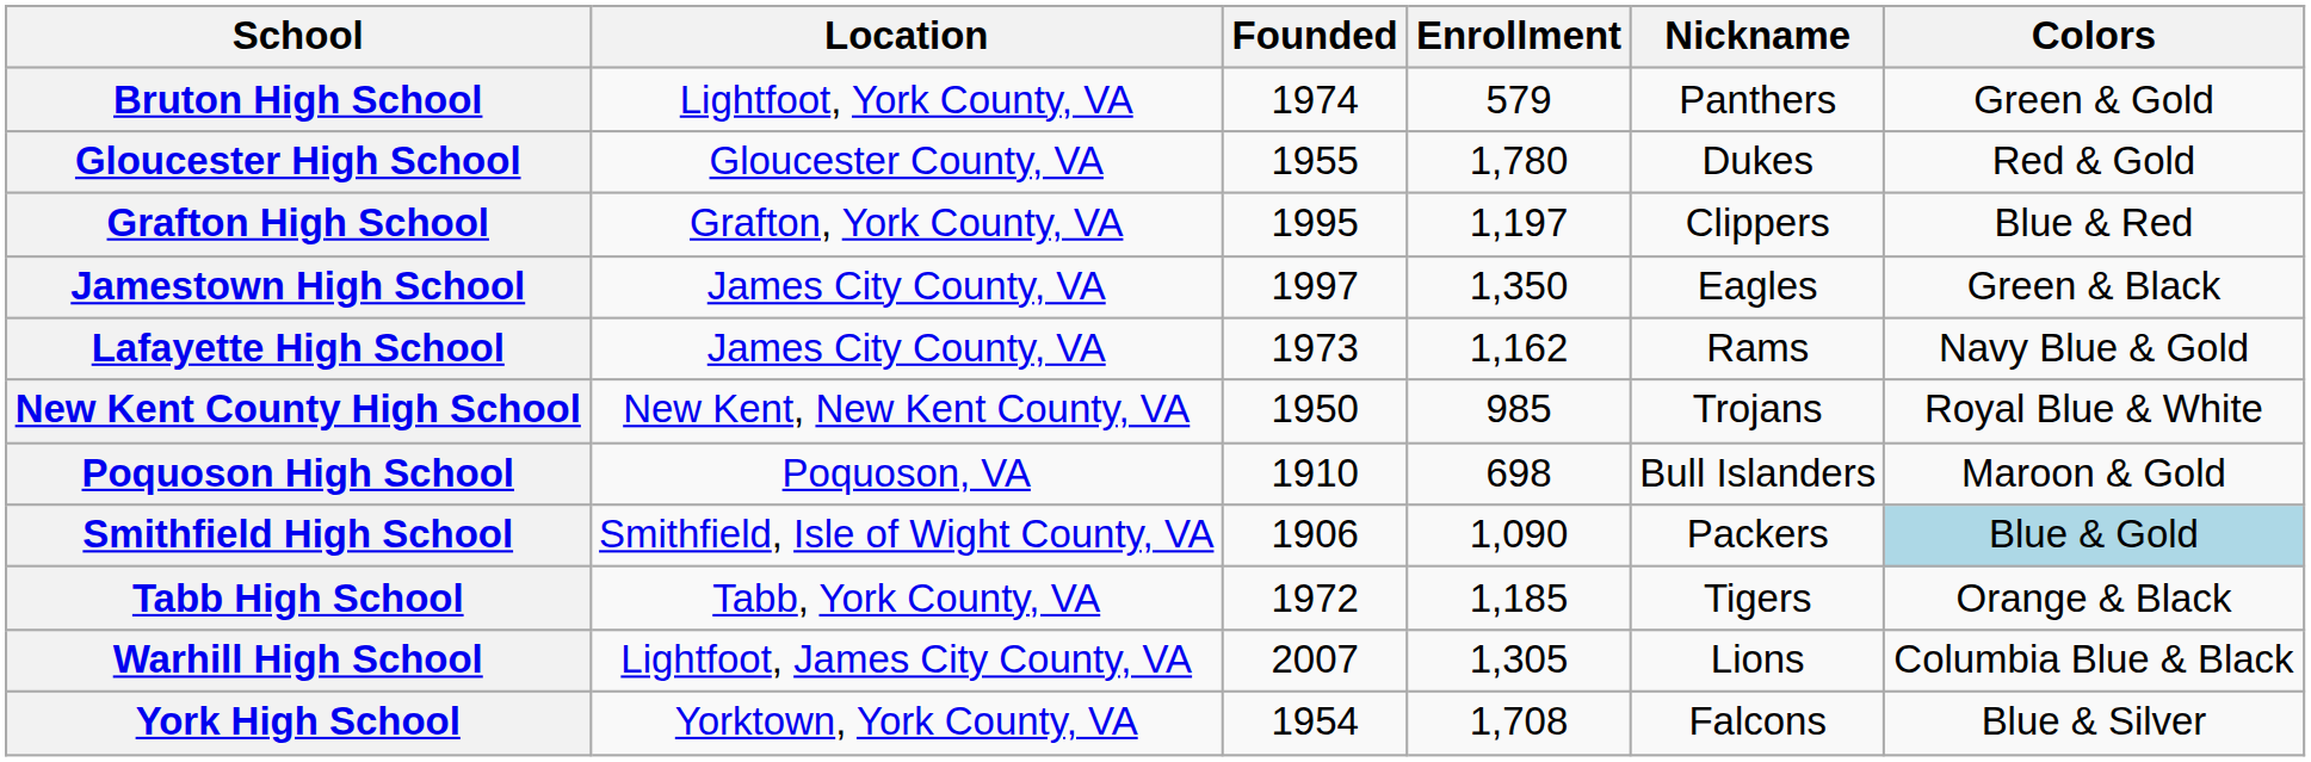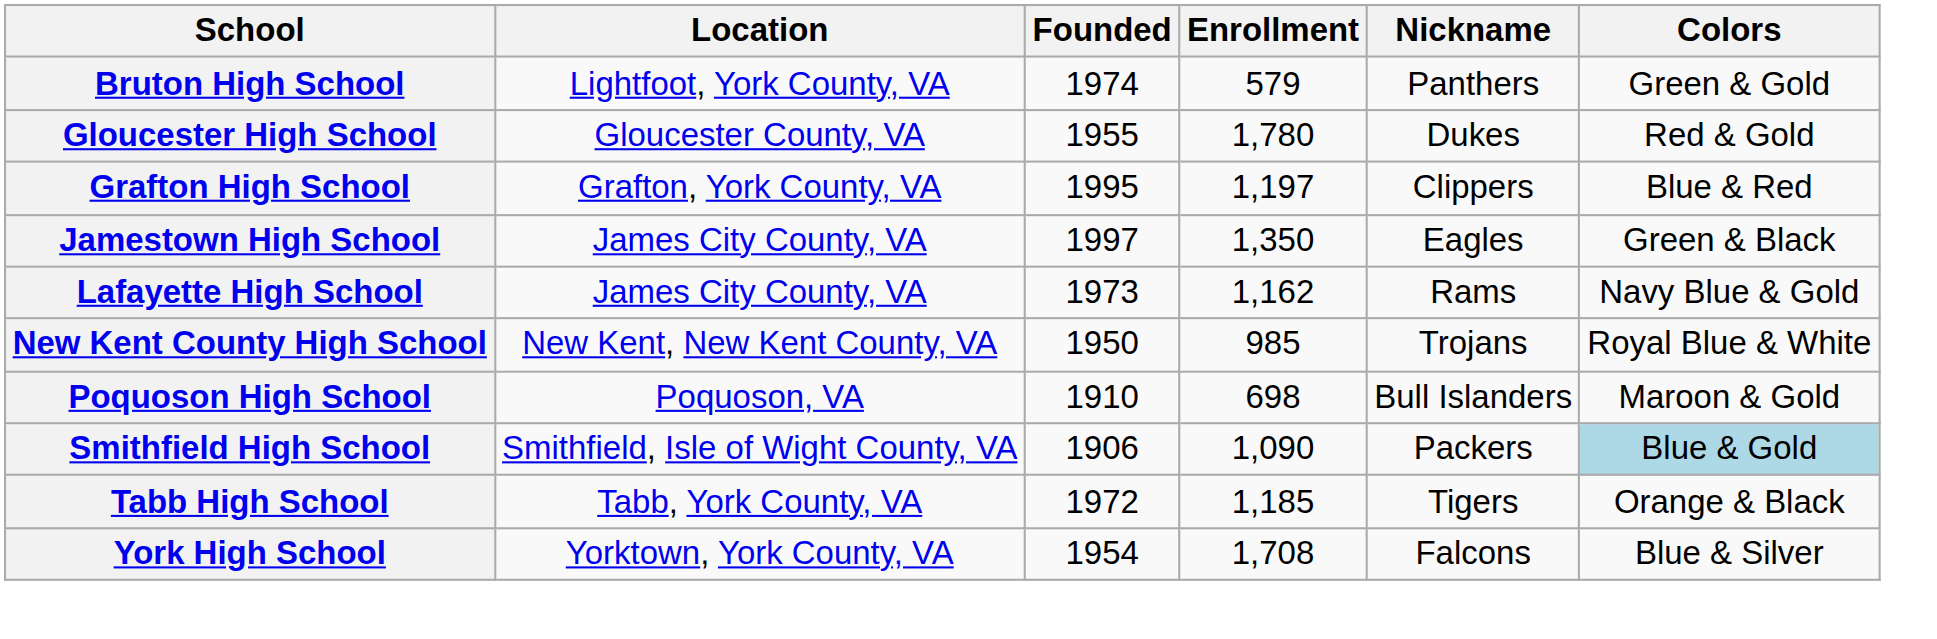- row: Warhill High School | Lightfoot, James City County, VA | 2007 | 1,305 | Lions | Columbia Blue & Black
